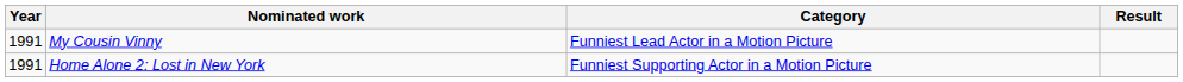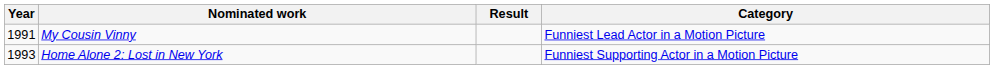columns swapped: Category <-> Result
Home Alone 2: Lost in New York | Year: 1991 -> 1993
